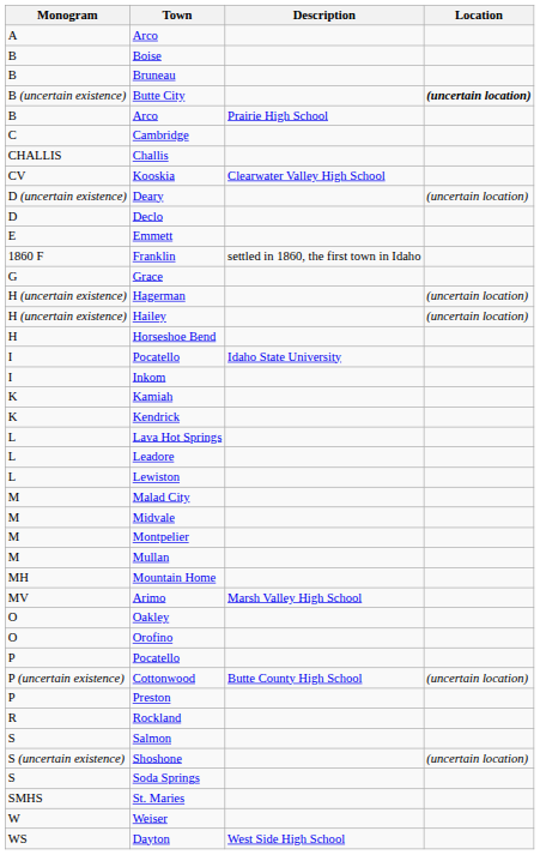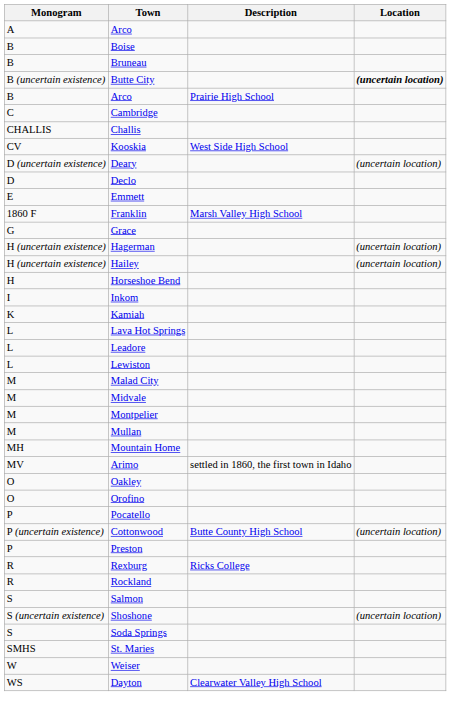Kooskia | Description: Clearwater Valley High School -> West Side High School
Franklin | Description: settled in 1860, the first town in Idaho -> Marsh Valley High School
- row: I | Pocatello | Idaho State University
- row: K | Kendrick
Arimo | Description: Marsh Valley High School -> settled in 1860, the first town in Idaho
+ row: R | Rexburg | Ricks College
Dayton | Description: West Side High School -> Clearwater Valley High School
